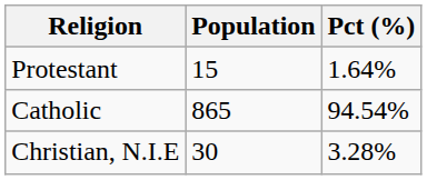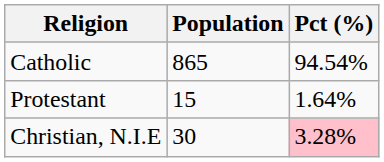rows swapped: Catholic <-> Protestant
Christian, N.I.E | Pct (%): no background -> pink background
